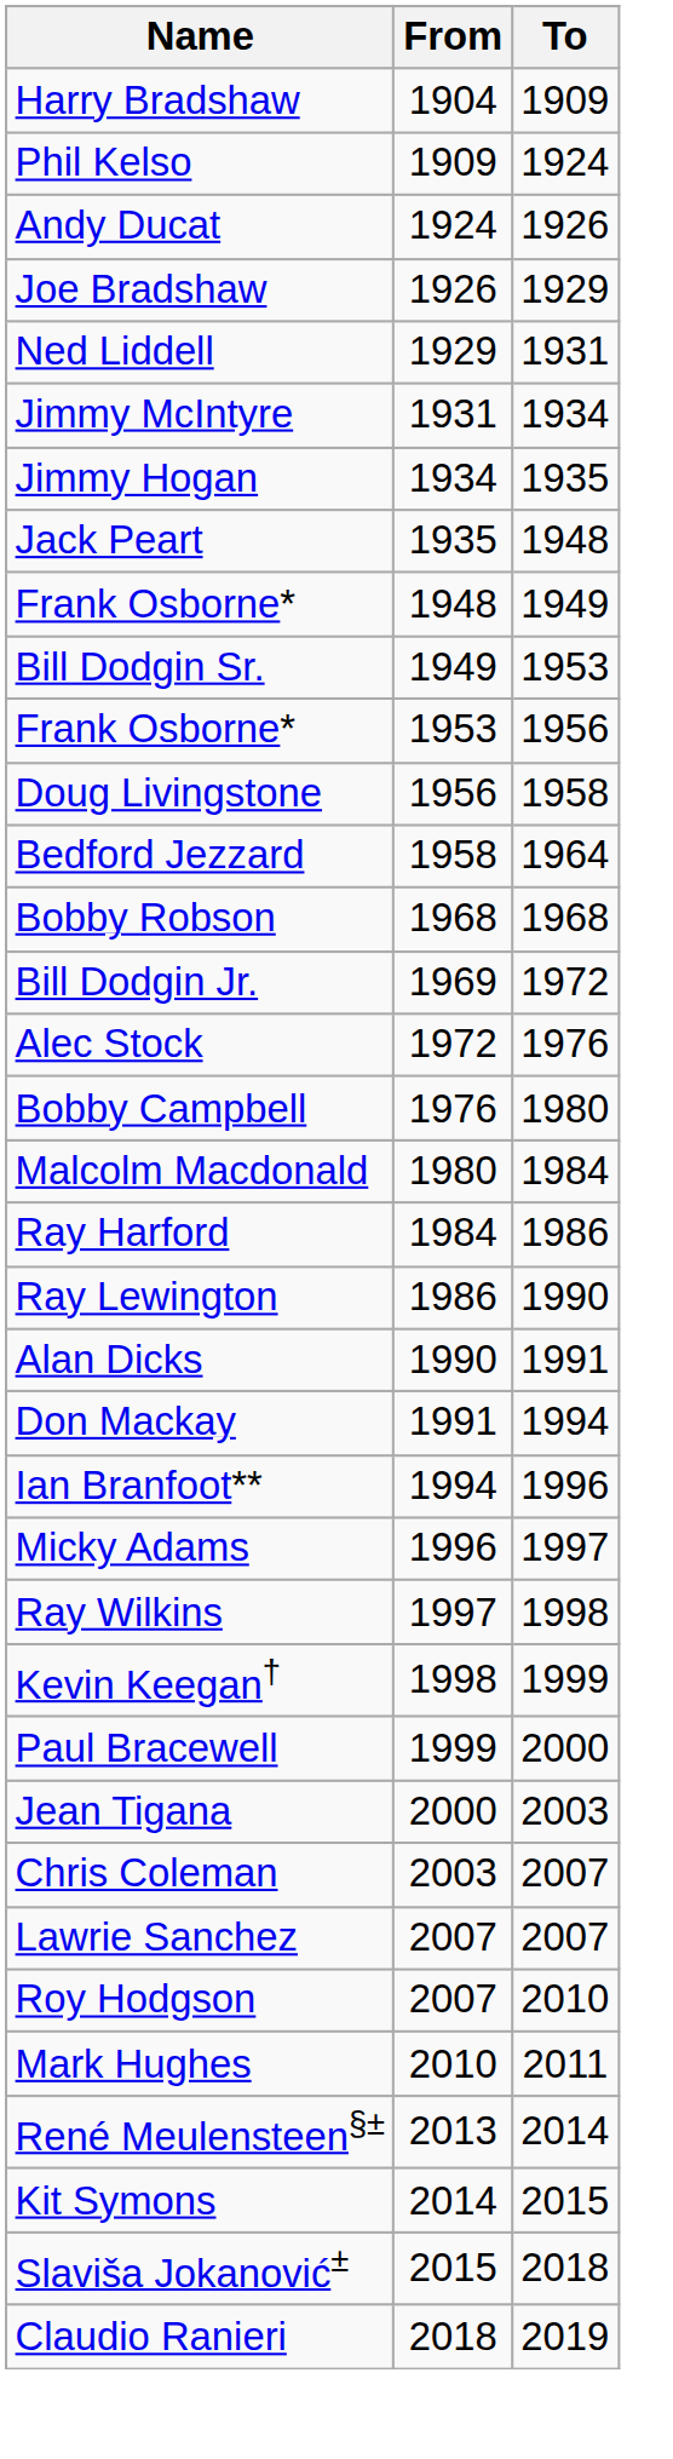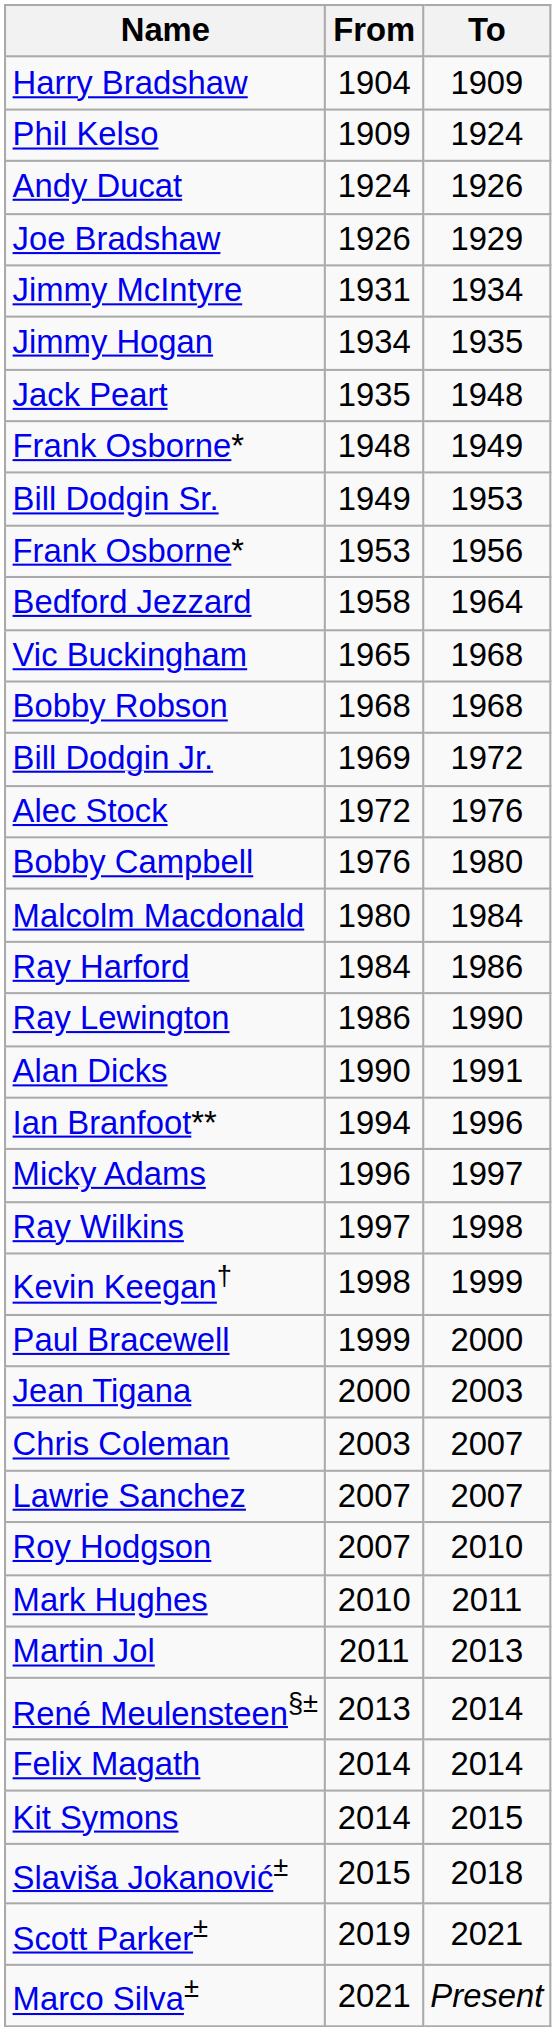- row: Ned Liddell | 1929 | 1931
- row: Doug Livingstone | 1956 | 1958
+ row: Vic Buckingham | 1965 | 1968
- row: Don Mackay | 1991 | 1994
+ row: Martin Jol | 2011 | 2013
+ row: Felix Magath | 2014 | 2014
- row: Claudio Ranieri | 2018 | 2019
+ row: Scott Parker± | 2019 | 2021
+ row: Marco Silva± | 2021 | Present
